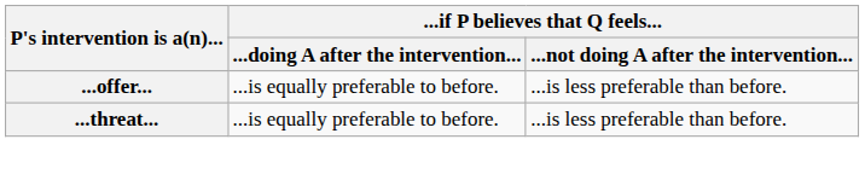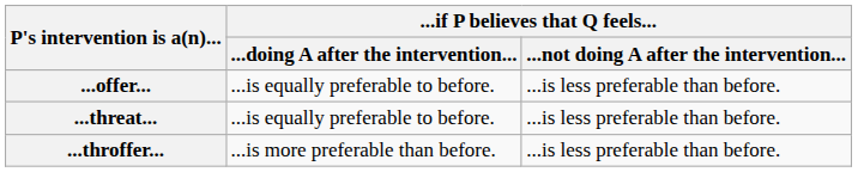+ row: ...throffer... | ...is more preferable than before. | ...is less preferable than before.
